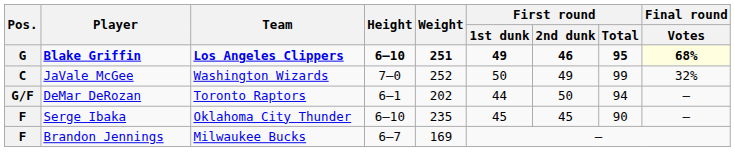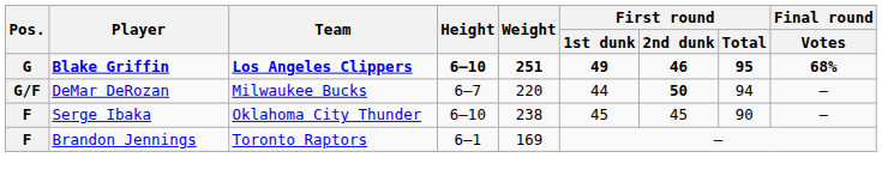Blake Griffin | Final round / Votes: lightyellow background -> no background
- row: C | JaVale McGee | Washington Wizards | 7–0 | 252 | 50 | 49 | 99 | 32%
DeMar DeRozan | Team: Toronto Raptors -> Milwaukee Bucks
DeMar DeRozan | Height: 6–1 -> 6–7
DeMar DeRozan | Weight: 202 -> 220
DeMar DeRozan | First round / 2nd dunk: normal -> bold
Serge Ibaka | Weight: 235 -> 238
Brandon Jennings | Team: Milwaukee Bucks -> Toronto Raptors
Brandon Jennings | Height: 6–7 -> 6–1
